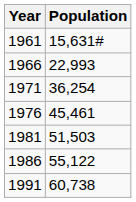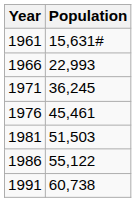1971 | Population: 36,254 -> 36,245
